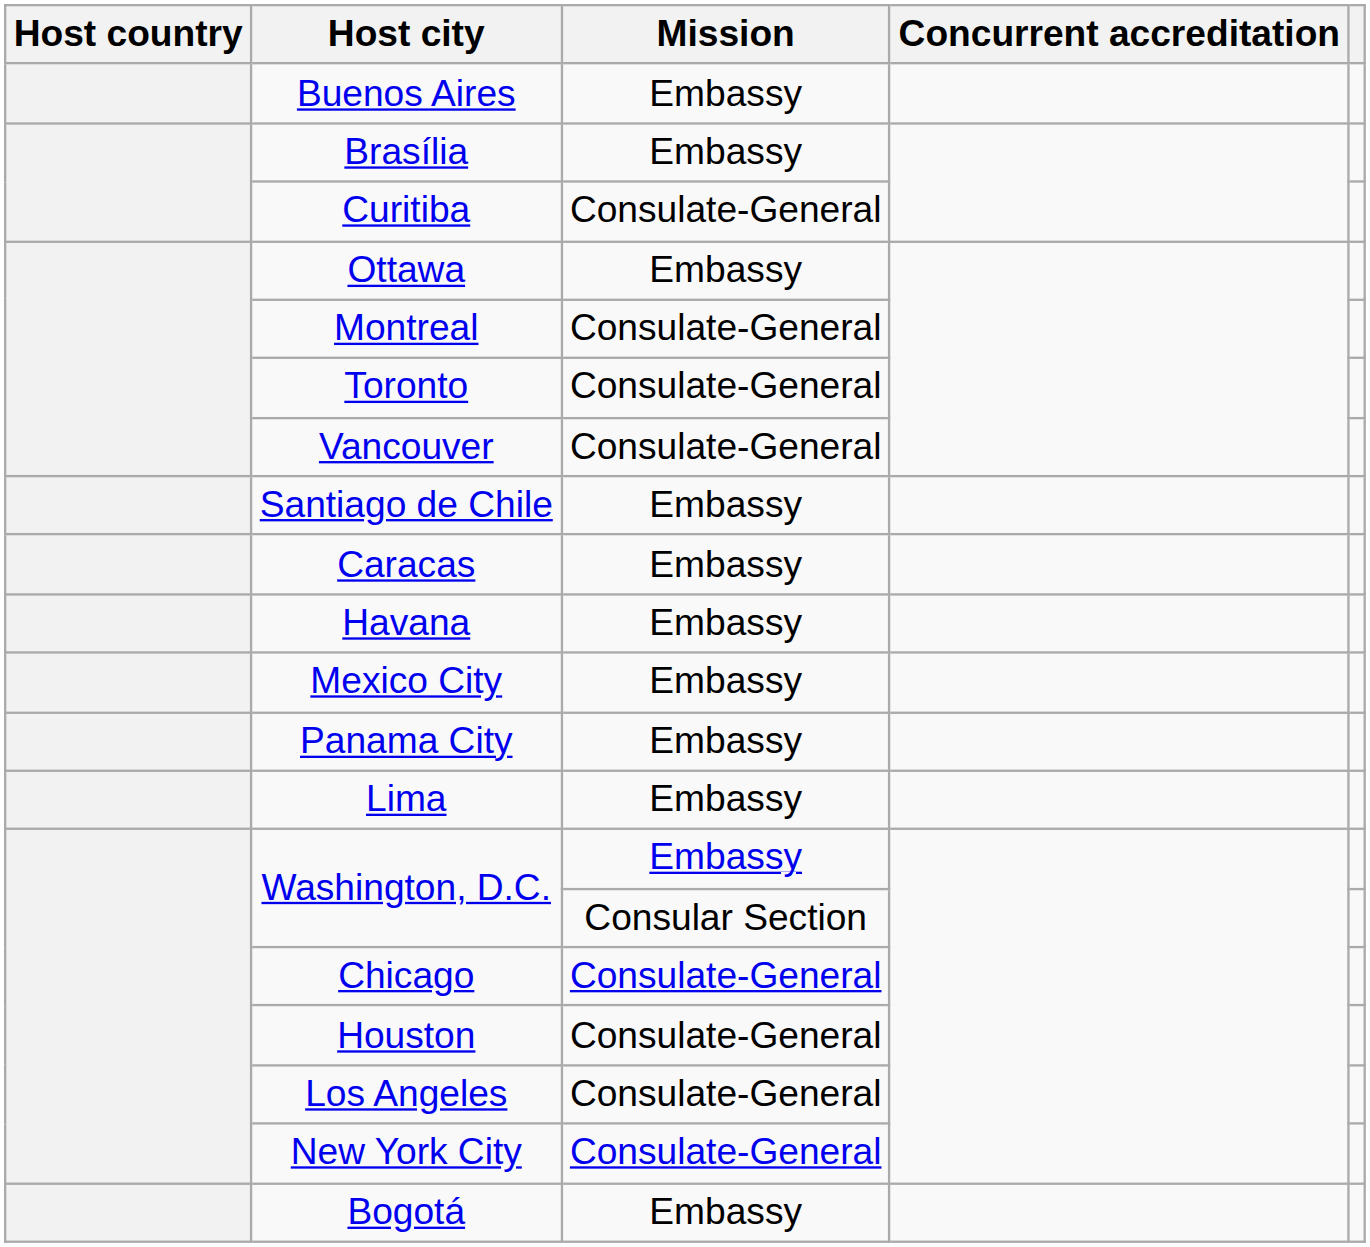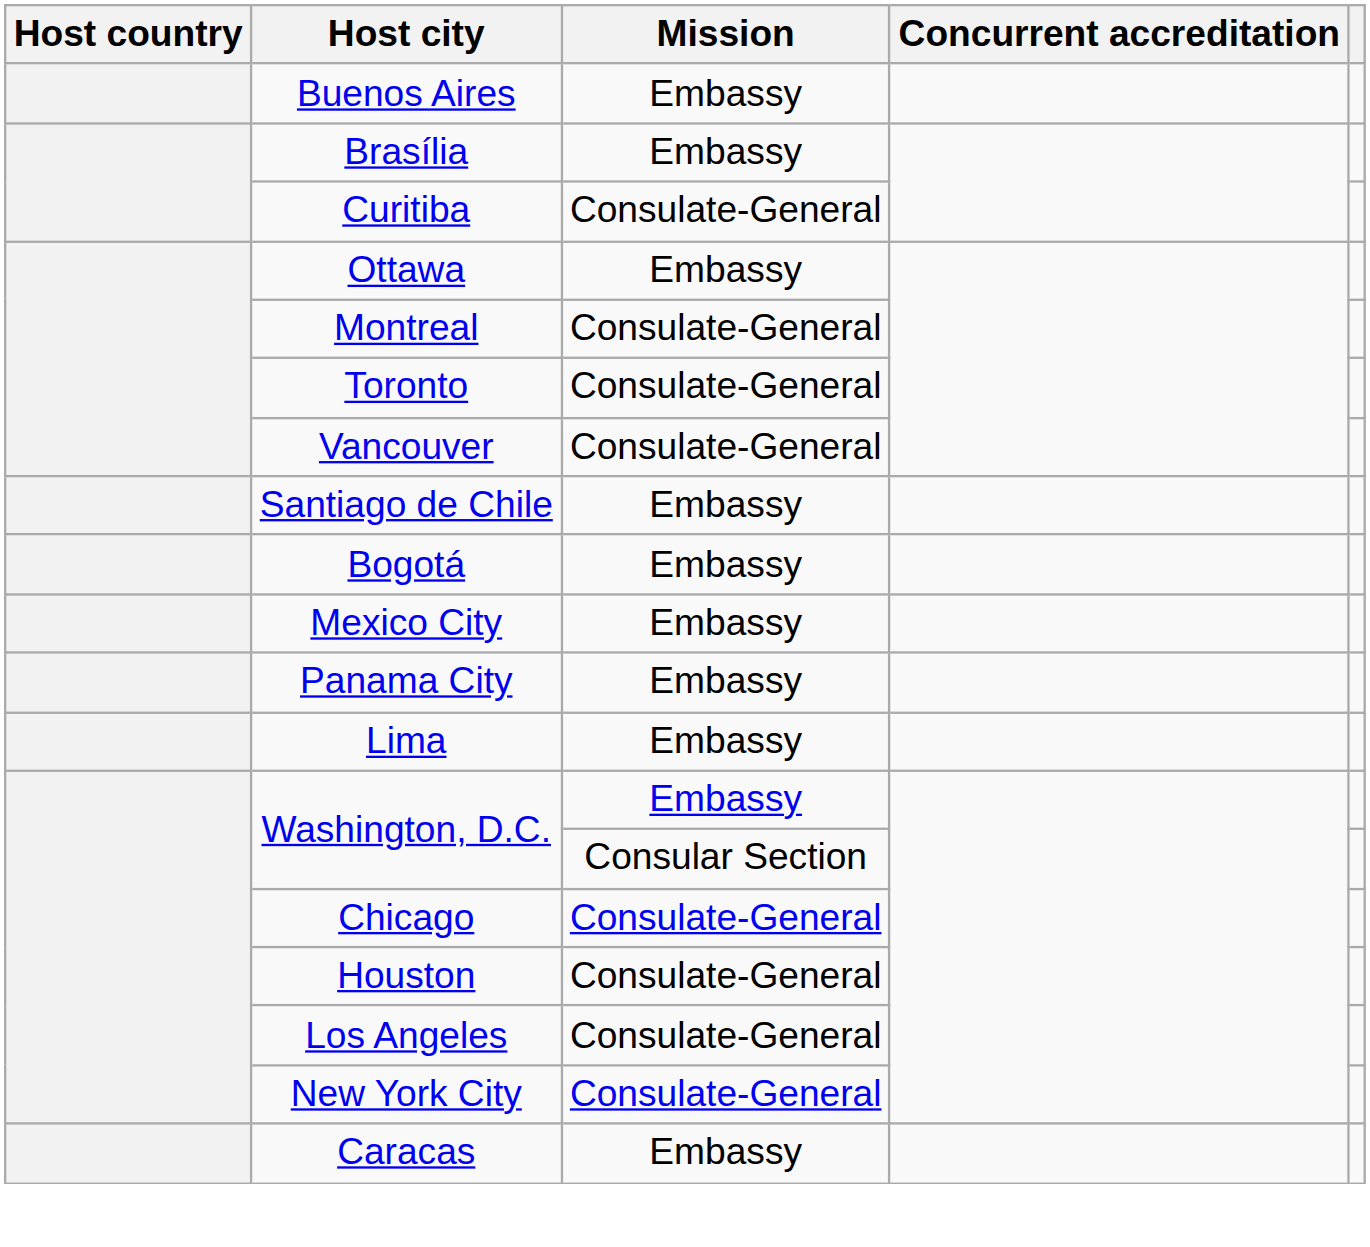rows swapped: Bogotá <-> Caracas
- row: Havana | Embassy
